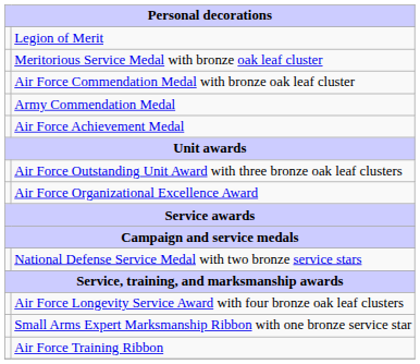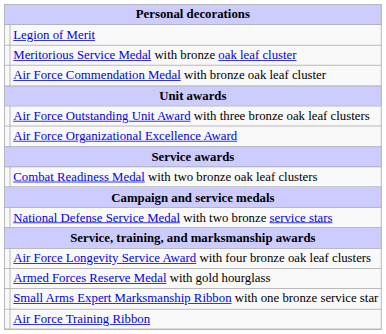- row: Army Commendation Medal
- row: Air Force Achievement Medal
+ row: Combat Readiness Medal with two bronze oak leaf clusters
+ row: Armed Forces Reserve Medal with gold hourglass
